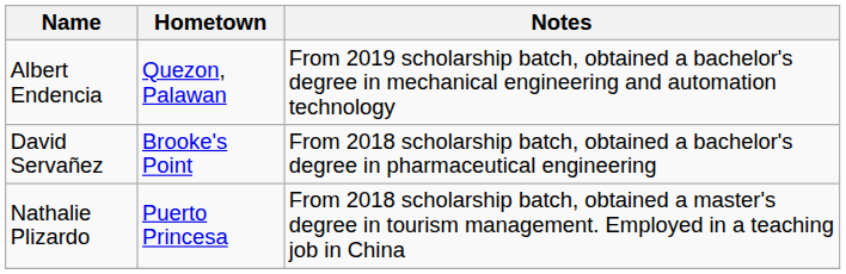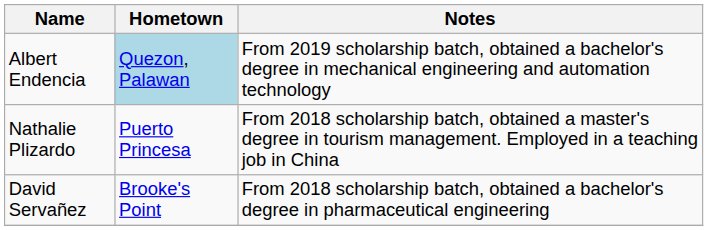Albert Endencia | Hometown: no background -> lightblue background
rows swapped: Nathalie Plizardo <-> David Servañez
